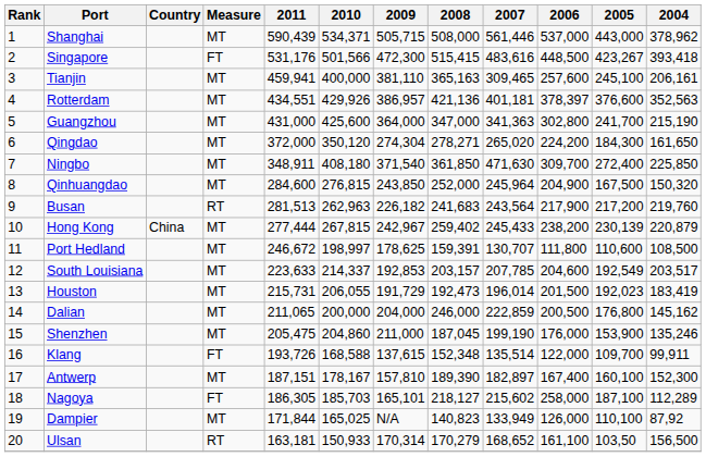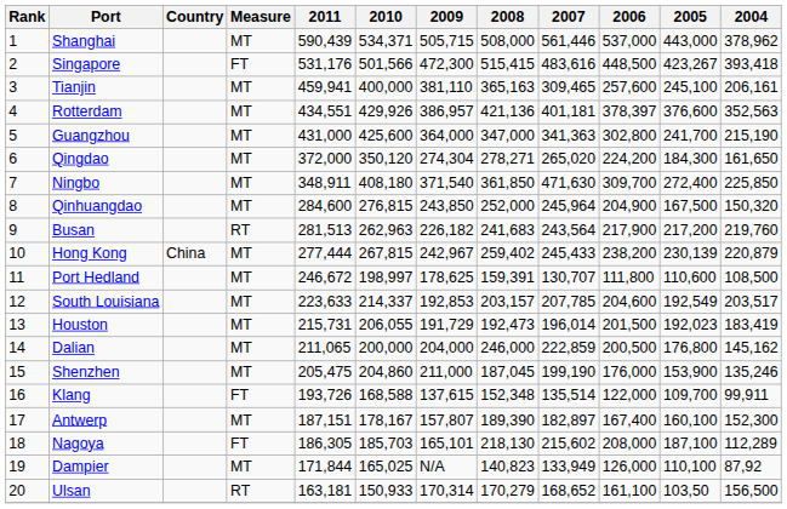Antwerp | 2009: 157,810 -> 157,807
Nagoya | 2008: 218,127 -> 218,130
Nagoya | 2006: 258,000 -> 208,000
